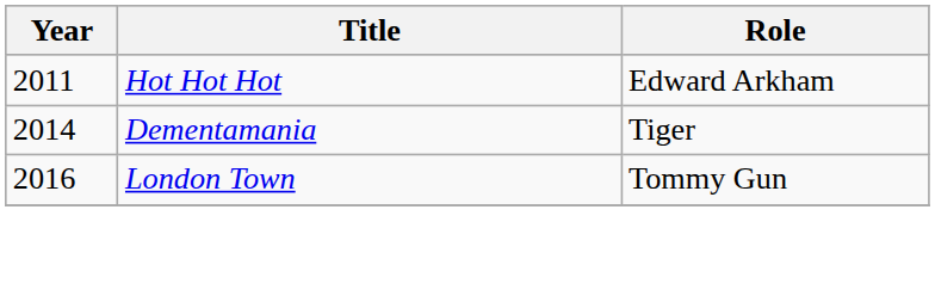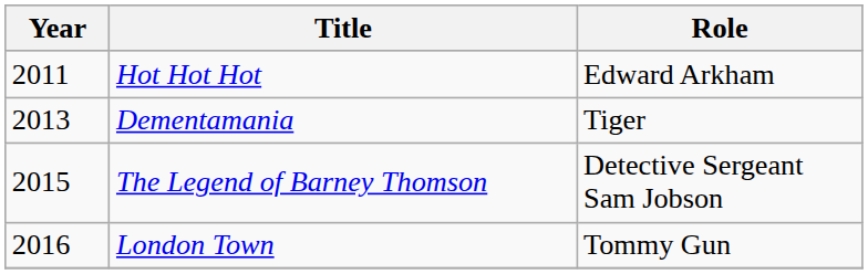Dementamania | Year: 2014 -> 2013
+ row: 2015 | The Legend of Barney Thomson | Detective Sergeant Sam Jobson
